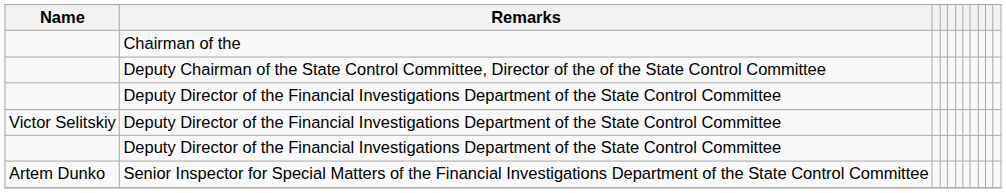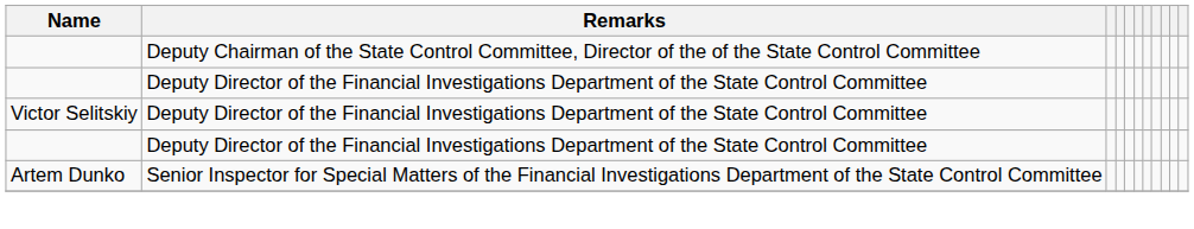- row: Chairman of the
